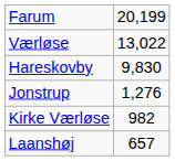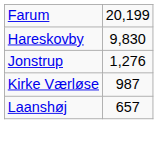- row: Værløse | 13,022
Kirke Værløse | column 2: 982 -> 987
